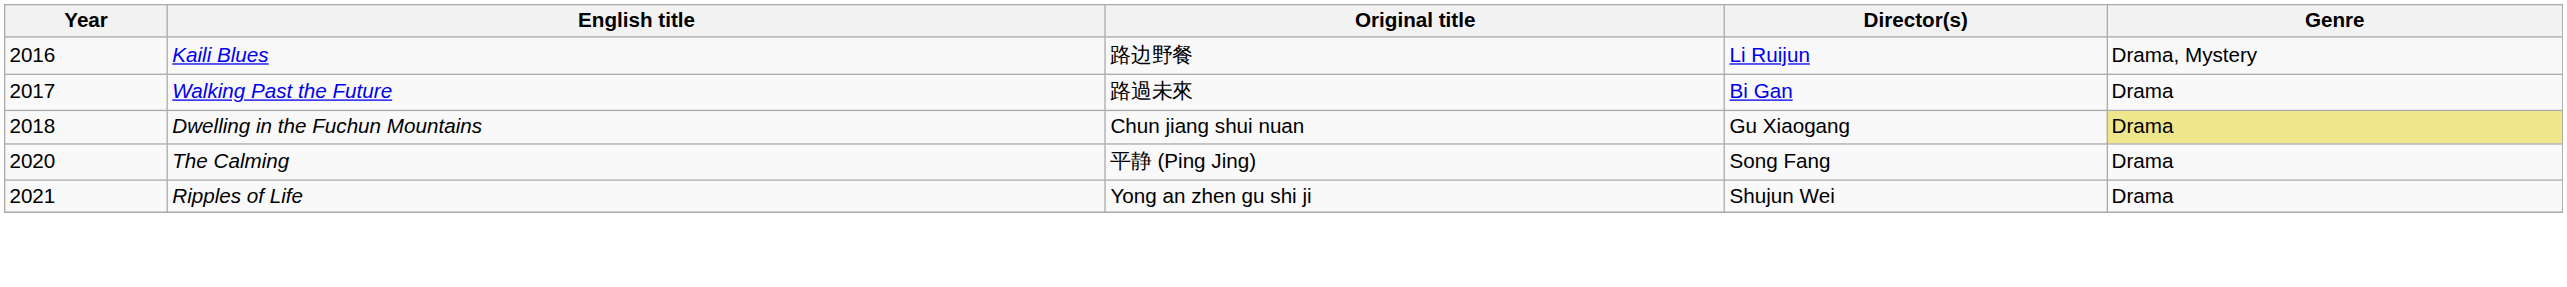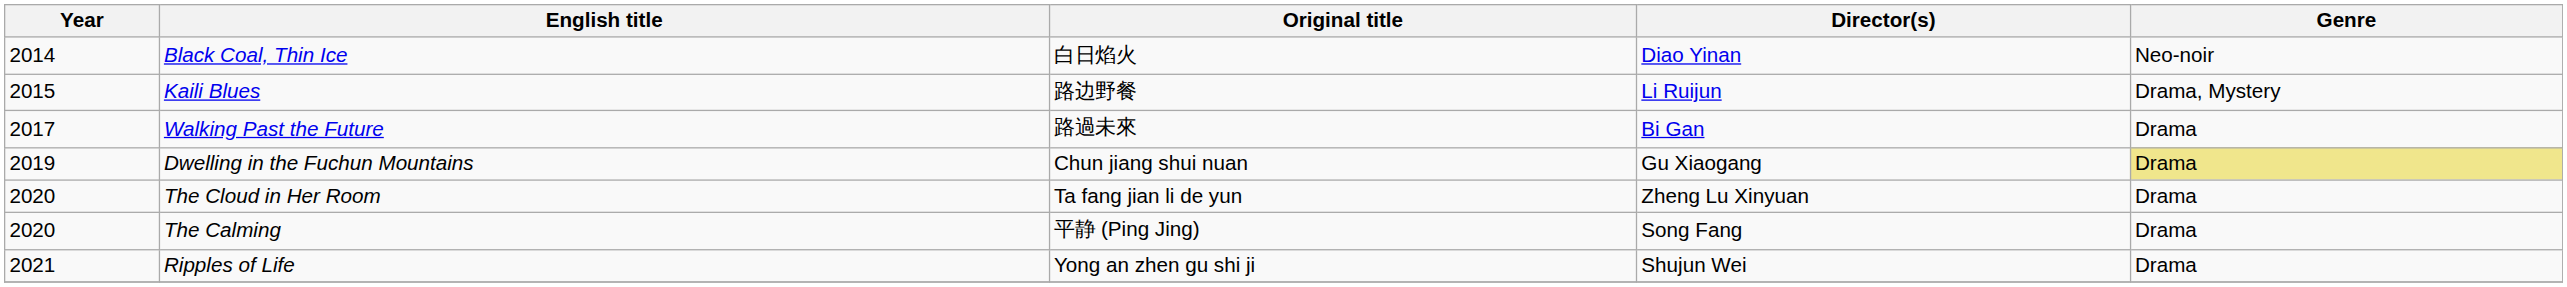+ row: 2014 | Black Coal, Thin Ice | 白日焰火 | Diao Yinan | Neo-noir
Kaili Blues | Year: 2016 -> 2015
Dwelling in the Fuchun Mountains | Year: 2018 -> 2019
+ row: 2020 | The Cloud in Her Room | Ta fang jian li de yun | Zheng Lu Xinyuan | Drama
